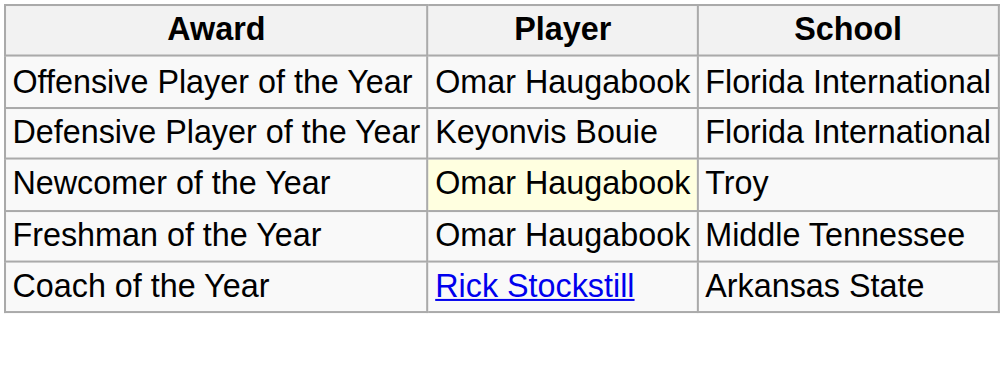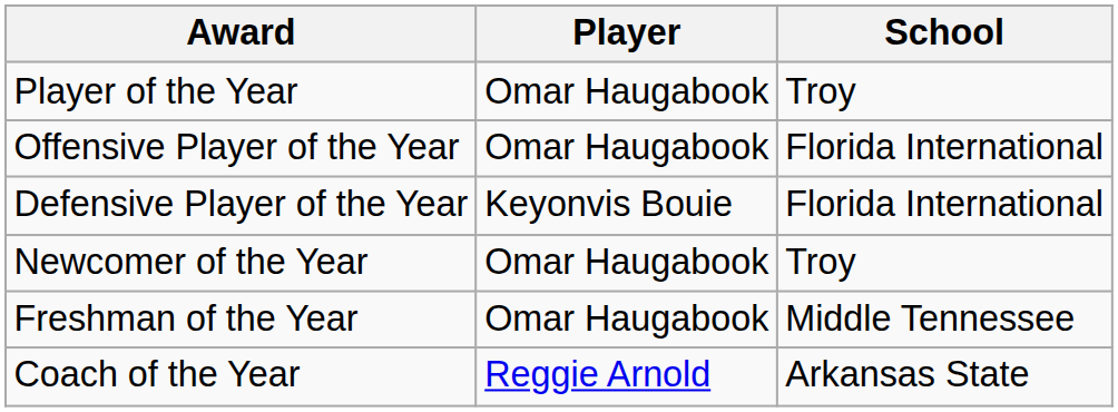+ row: Player of the Year | Omar Haugabook | Troy
Newcomer of the Year | Player: lightyellow background -> no background
Coach of the Year | Player: Rick Stockstill -> Reggie Arnold
